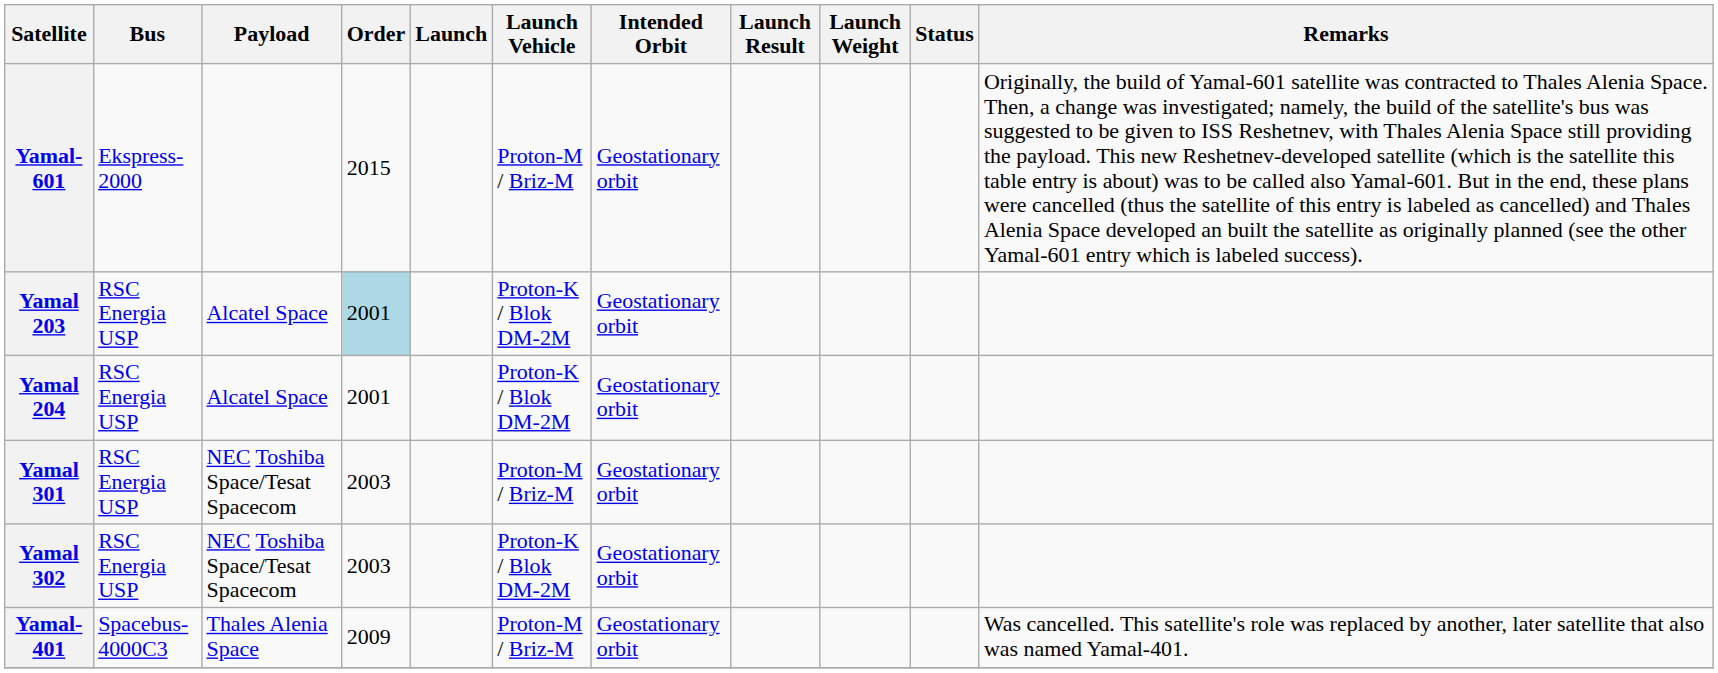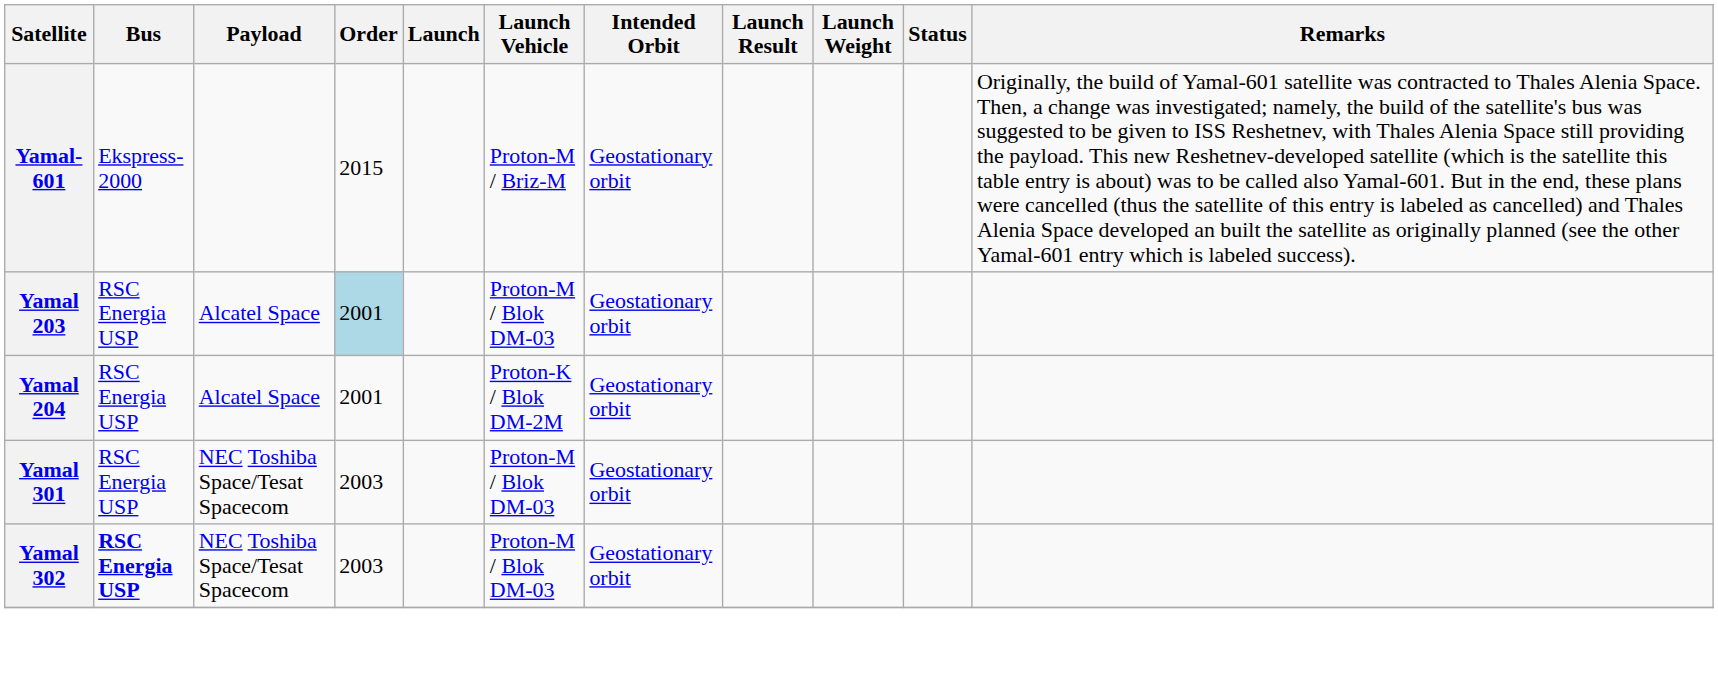Yamal 203 | Launch Vehicle: Proton-K / Blok DM-2M -> Proton-M / Blok DM-03
Yamal 301 | Launch Vehicle: Proton-M / Briz-M -> Proton-M / Blok DM-03
Yamal 302 | Bus: normal -> bold
Yamal 302 | Launch Vehicle: Proton-K / Blok DM-2M -> Proton-M / Blok DM-03
- row: Yamal-401 | Spacebus-4000C3 | Thales Alenia Space | 2009 | Proton-M / Briz-M | Geostationary orbit | Was cancelled. This satellite's role was replaced by another, later satellite that also was named Yamal-401.
